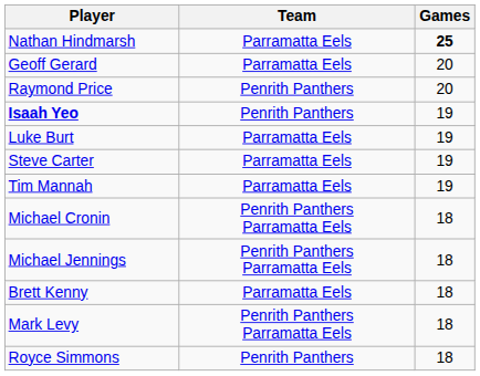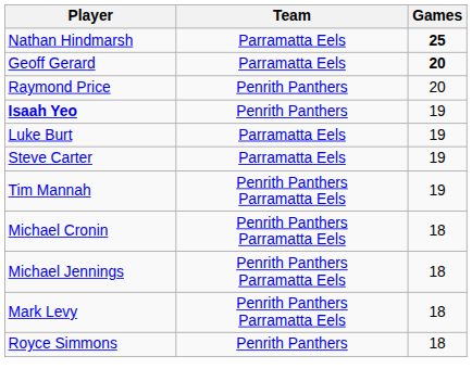Geoff Gerard | Games: normal -> bold
Tim Mannah | Team: Parramatta Eels -> Penrith Panthers Parramatta Eels
- row: Brett Kenny | Parramatta Eels | 18
